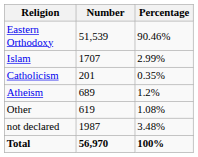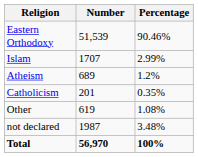rows swapped: Atheism <-> Catholicism
